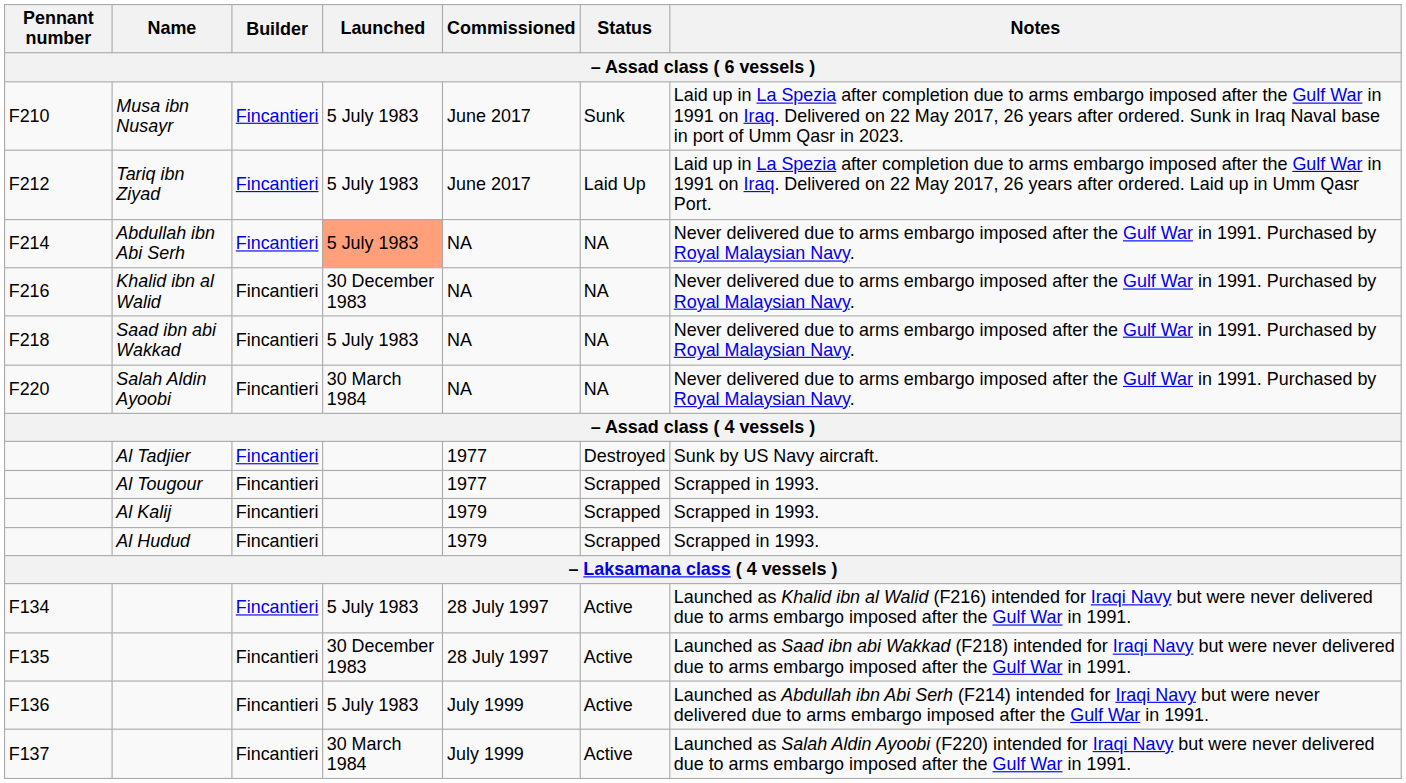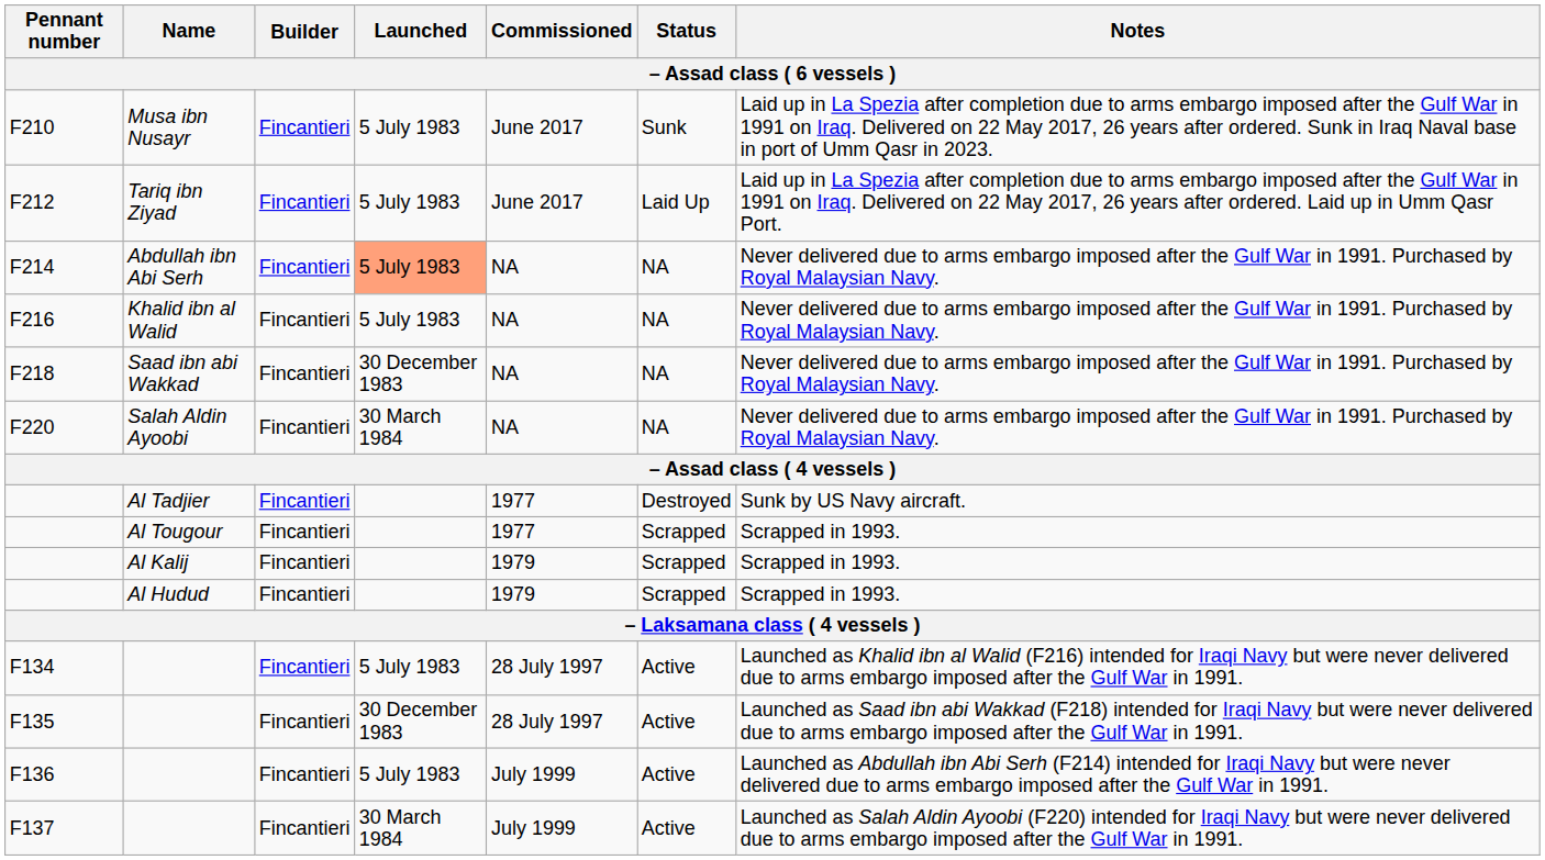F216 | Launched: 30 December 1983 -> 5 July 1983
F218 | Launched: 5 July 1983 -> 30 December 1983
